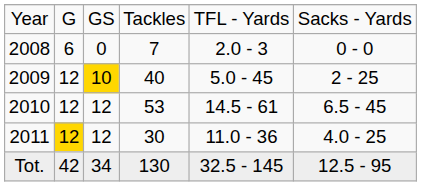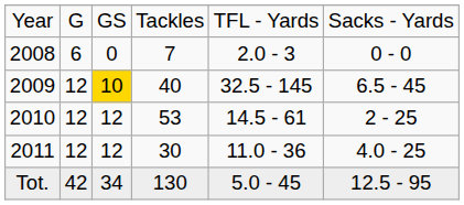2009 | column 5: 5.0 - 45 -> 32.5 - 145
2009 | column 6: 2 - 25 -> 6.5 - 45
2010 | column 6: 6.5 - 45 -> 2 - 25
2011 | column 2: gold background -> no background
Tot. | column 5: 32.5 - 145 -> 5.0 - 45
